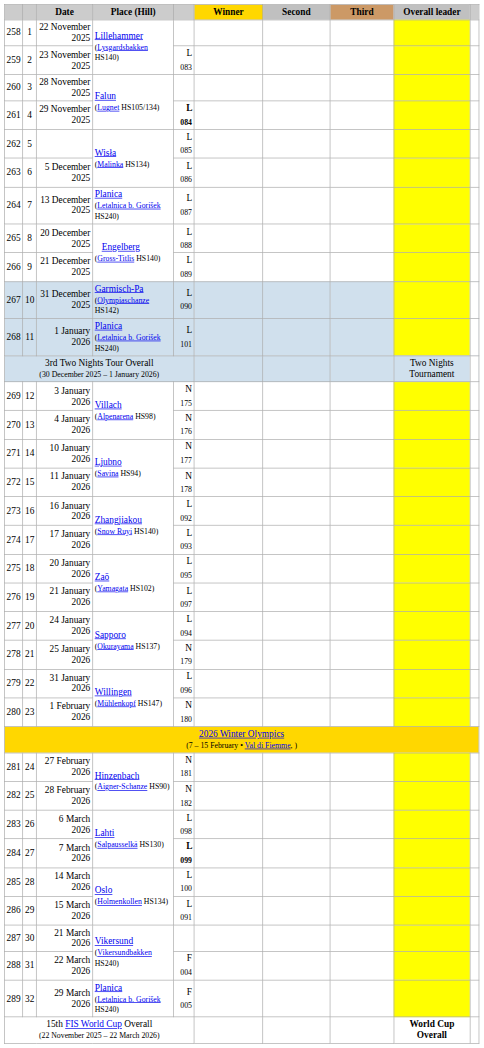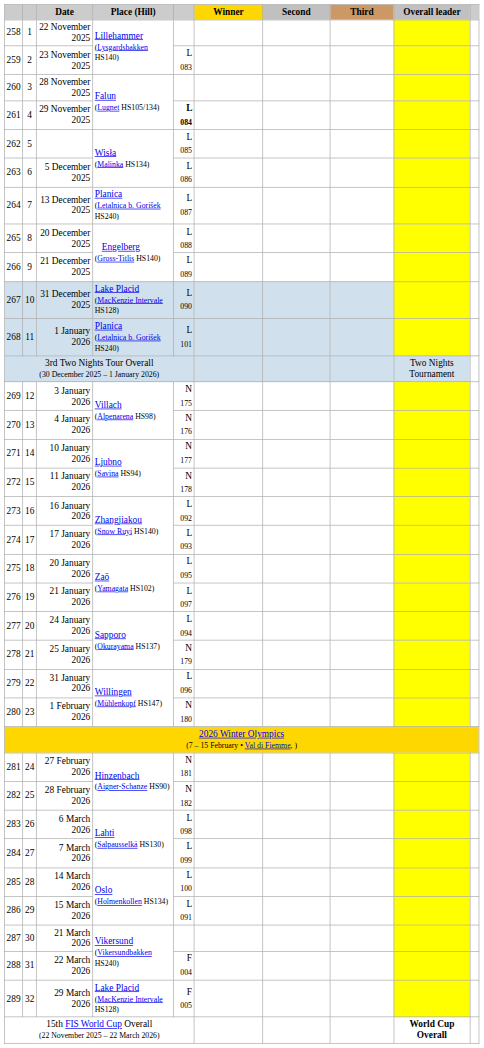31 December 2025 | Place (Hill): Garmisch-Pa (Olympiaschanze HS142) -> Lake Placid (MacKenzie Intervale HS128)
7 March 2026 | column 5: bold -> normal
29 March 2026 | Place (Hill): Planica (Letalnica b. Gorišek HS240) -> Lake Placid (MacKenzie Intervale HS128)
